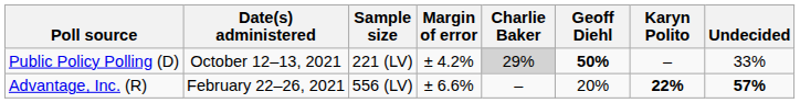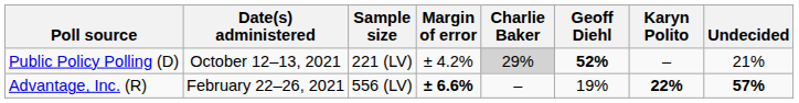Public Policy Polling (D) | Geoff Diehl: 50% -> 52%
Public Policy Polling (D) | Undecided: 33% -> 21%
Advantage, Inc. (R) | Margin of error: normal -> bold
Advantage, Inc. (R) | Geoff Diehl: 20% -> 19%
